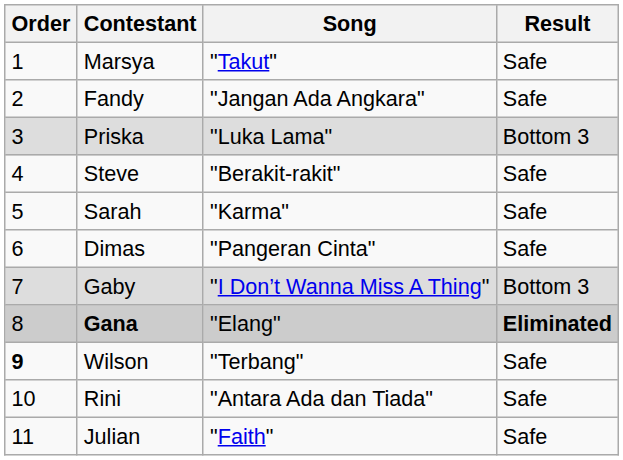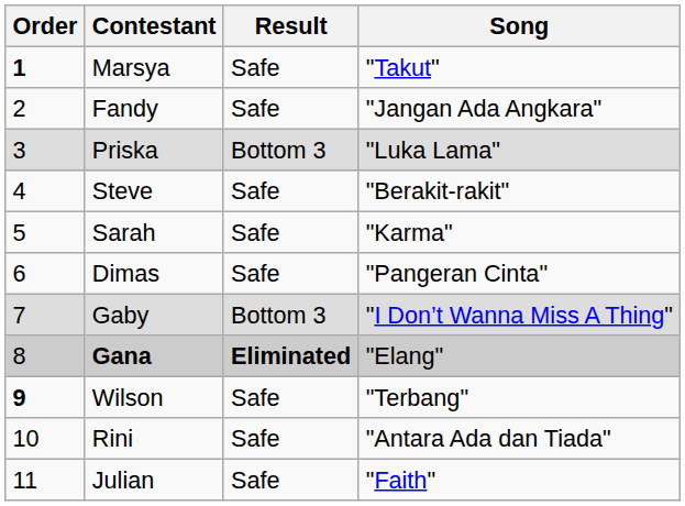columns swapped: Song <-> Result
Marsya | Order: normal -> bold
